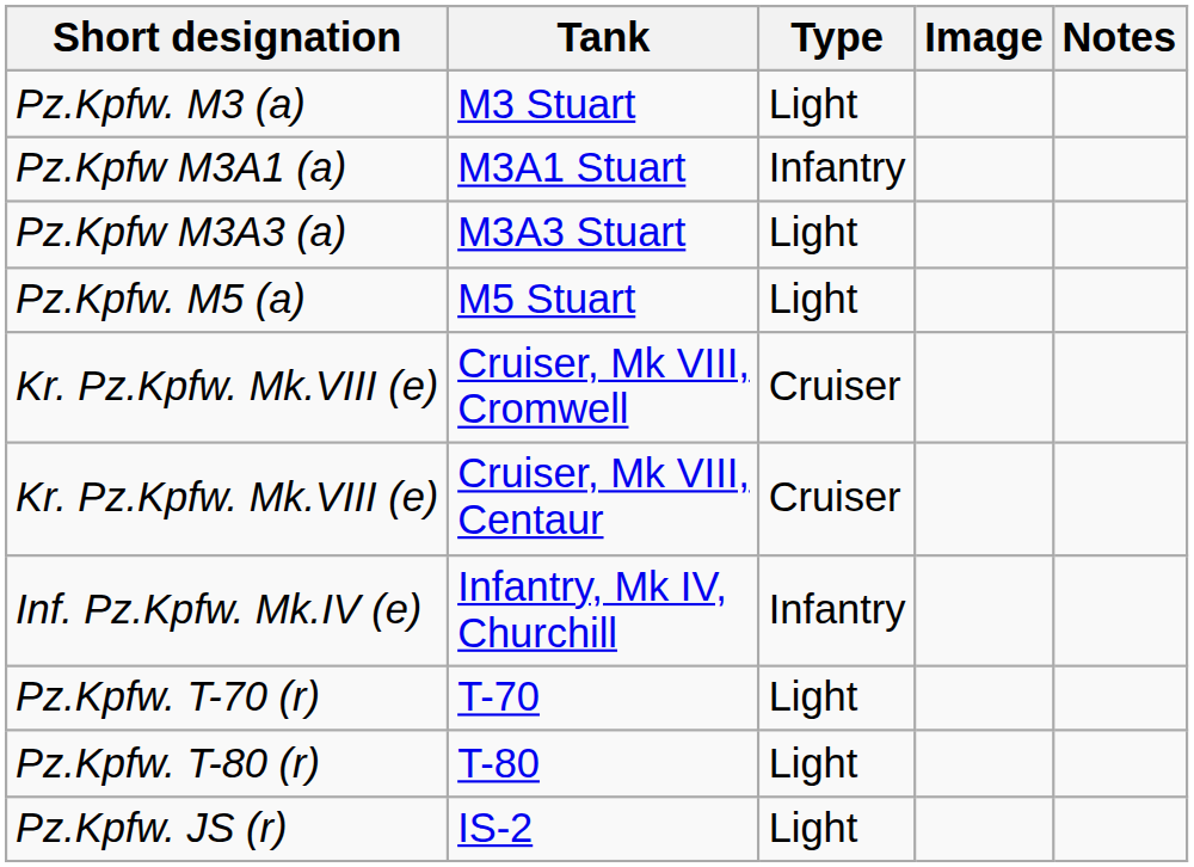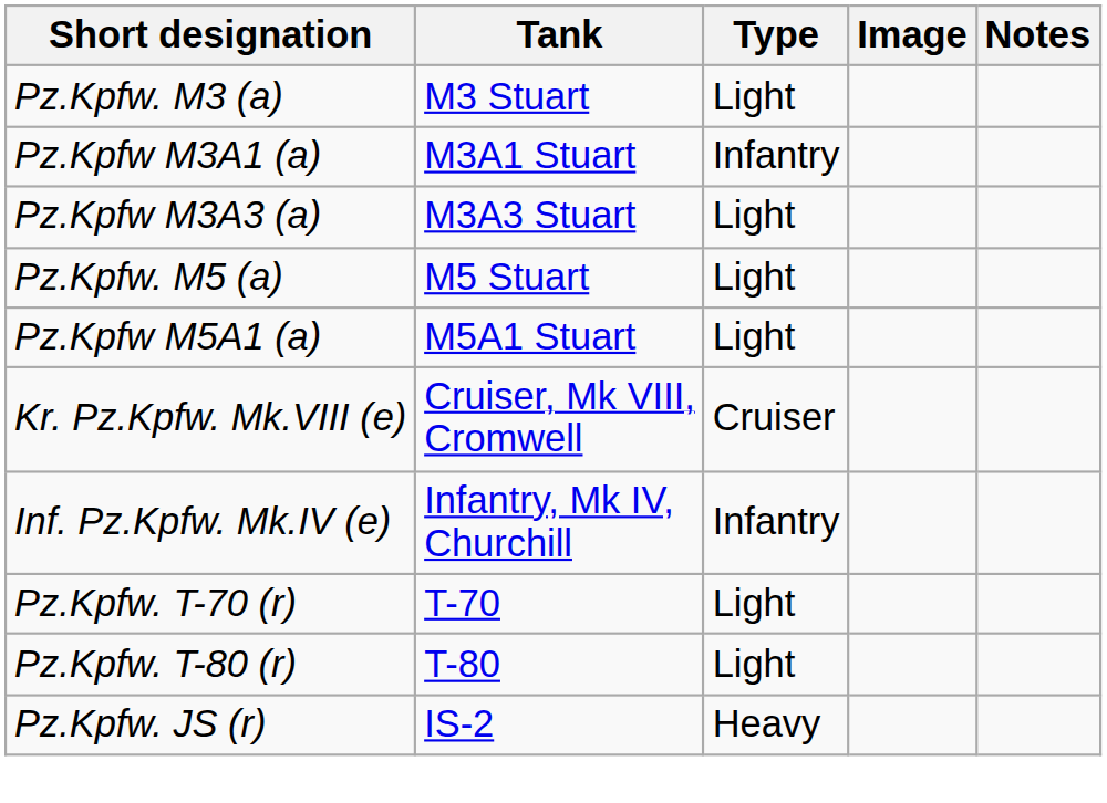+ row: Pz.Kpfw M5A1 (a) | M5A1 Stuart | Light
- row: Kr. Pz.Kpfw. Mk.VIII (e) | Cruiser, Mk VIII, Centaur | Cruiser
IS-2 | Type: Light -> Heavy
